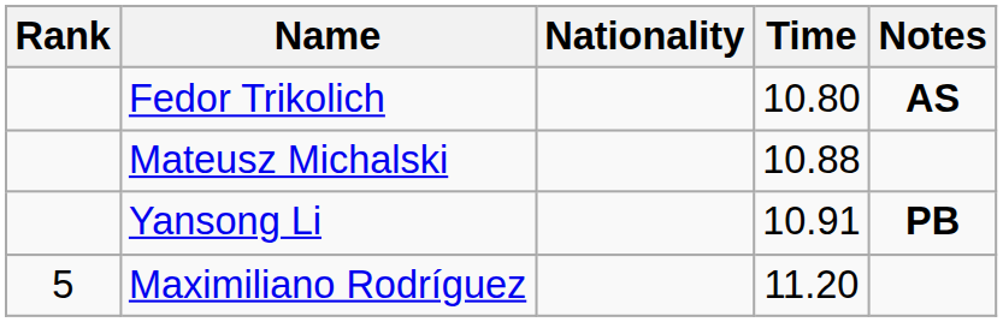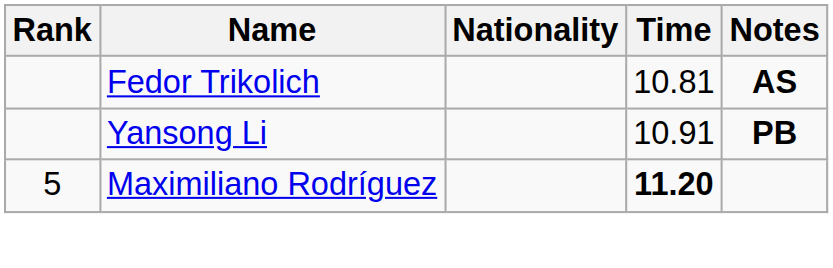Fedor Trikolich | Time: 10.80 -> 10.81
- row: Mateusz Michalski | 10.88
Maximiliano Rodríguez | Time: normal -> bold
